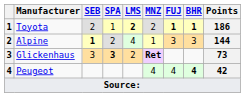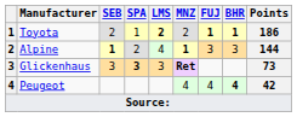Alpine | MNZ: normal -> bold
Glickenhaus | LMS: 2 -> 3
